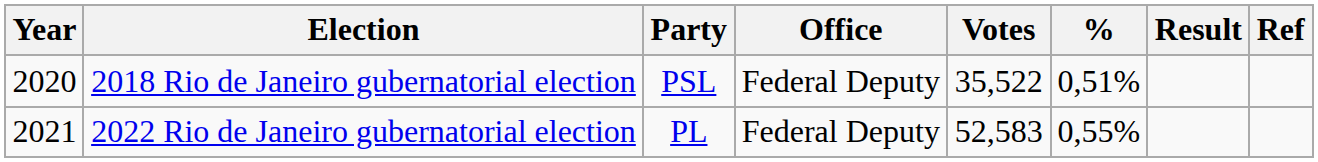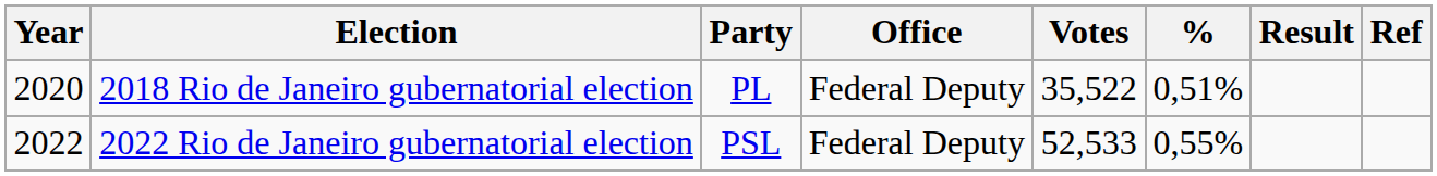2018 Rio de Janeiro gubernatorial election | Party: PSL -> PL
2022 Rio de Janeiro gubernatorial election | Year: 2021 -> 2022
2022 Rio de Janeiro gubernatorial election | Party: PL -> PSL
2022 Rio de Janeiro gubernatorial election | Votes: 52,583 -> 52,533
